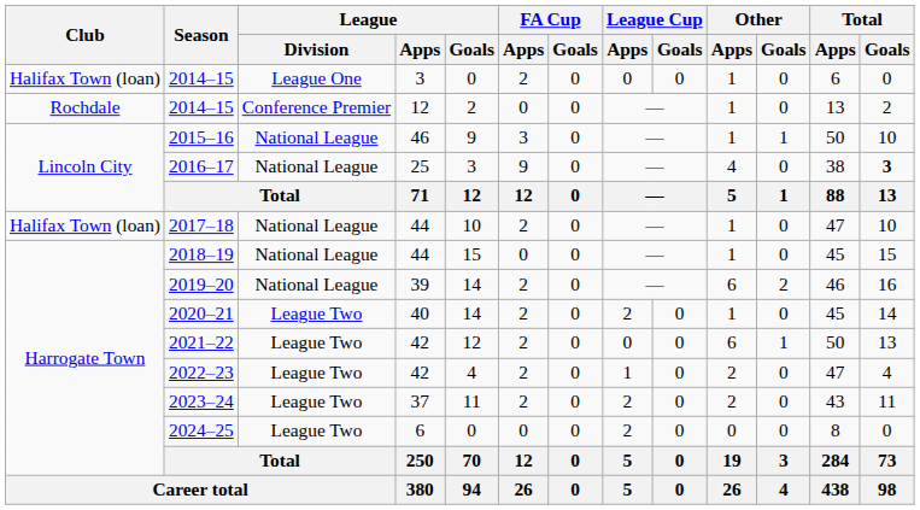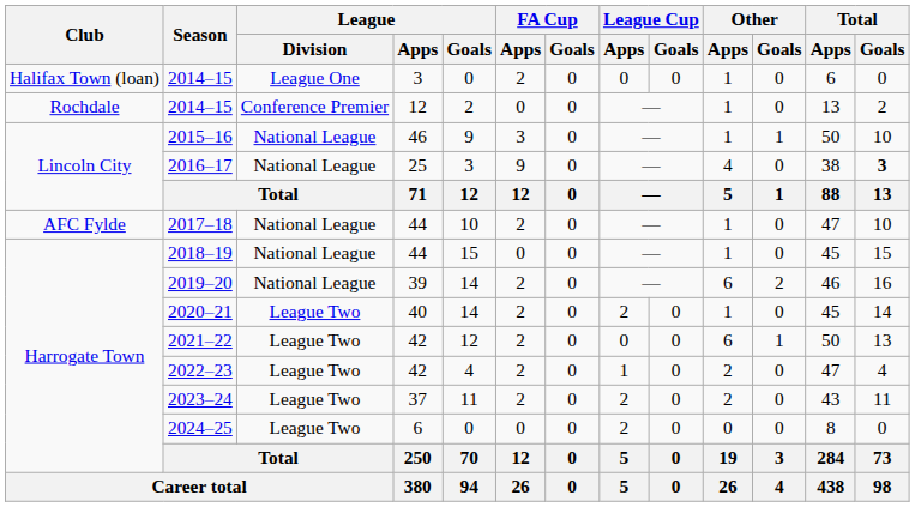2017–18 | Club: Halifax Town (loan) -> AFC Fylde
